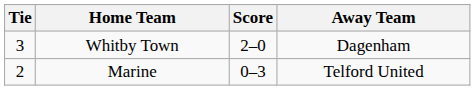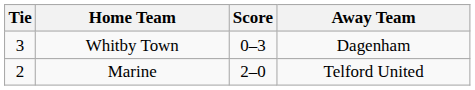Whitby Town | Score: 2–0 -> 0–3
Marine | Score: 0–3 -> 2–0
